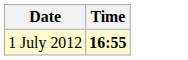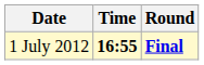+ column: Round | Final
